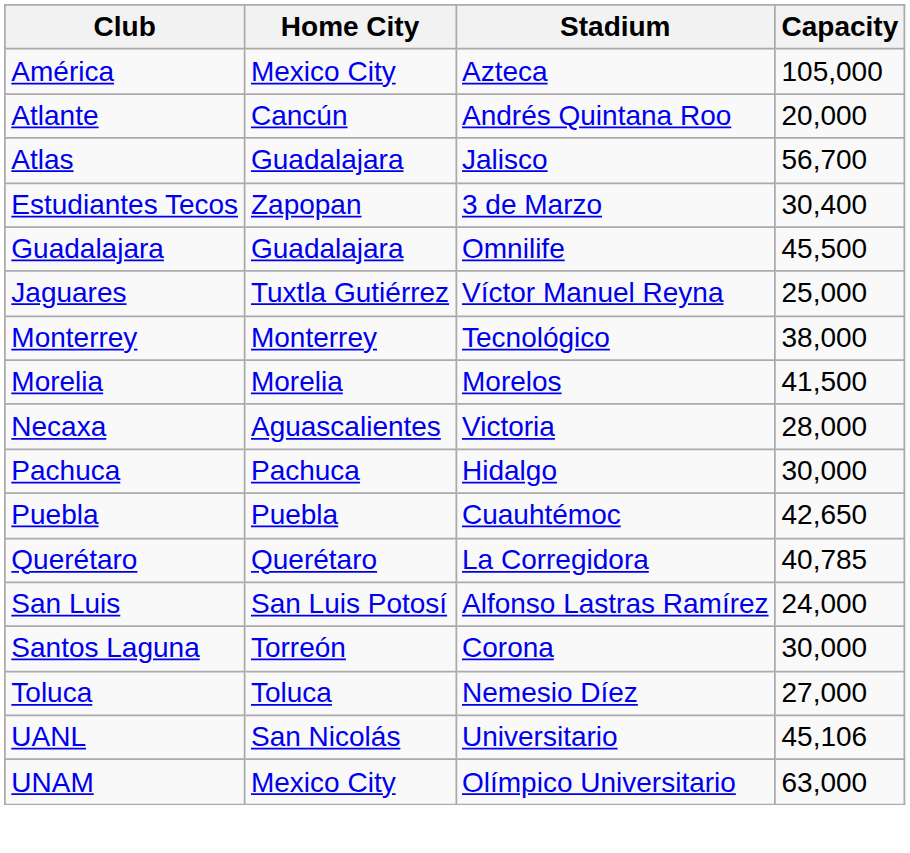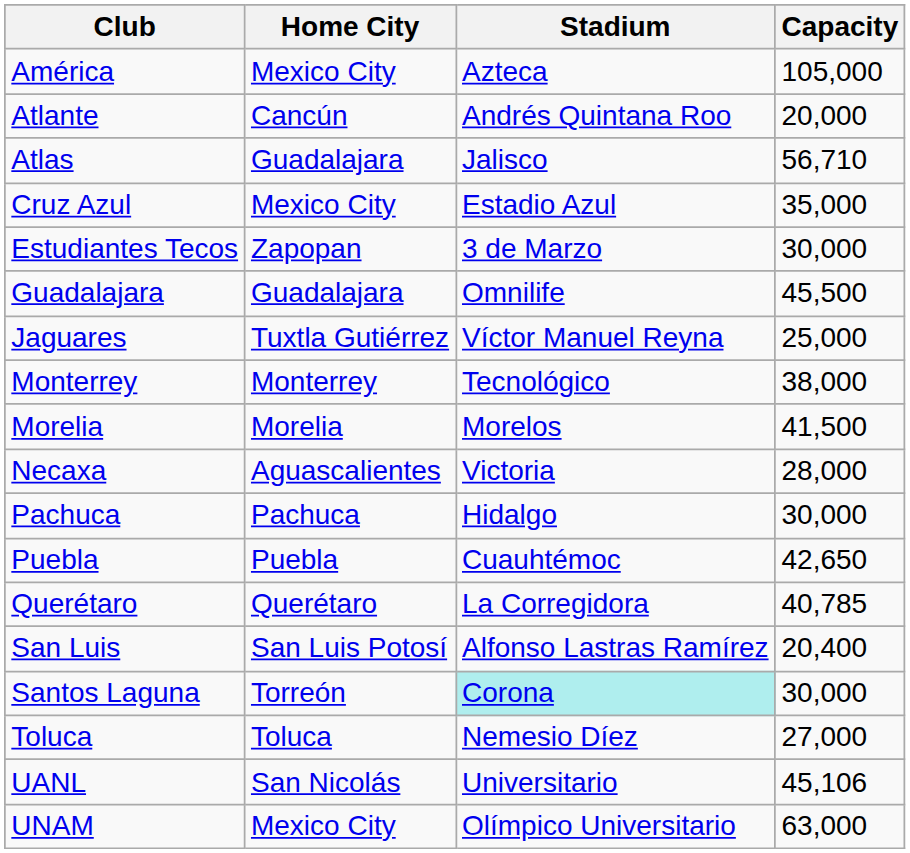Atlas | Capacity: 56,700 -> 56,710
+ row: Cruz Azul | Mexico City | Estadio Azul | 35,000
Estudiantes Tecos | Capacity: 30,400 -> 30,000
San Luis | Capacity: 24,000 -> 20,400
Santos Laguna | Stadium: no background -> paleturquoise background
